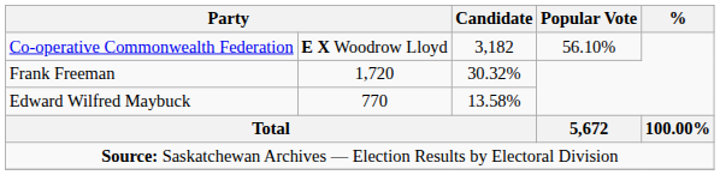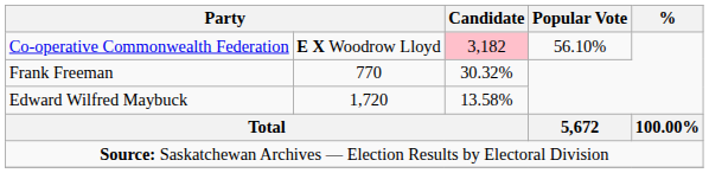Co-operative Commonwealth Federation | Candidate: no background -> pink background
Frank Freeman | column 2: 1,720 -> 770
Edward Wilfred Maybuck | column 2: 770 -> 1,720
